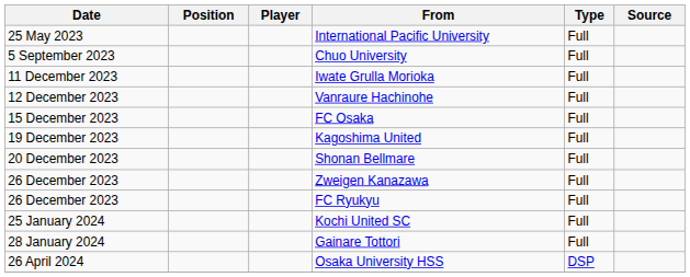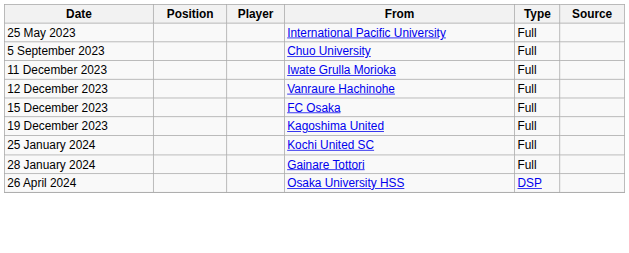- row: 20 December 2023 | Shonan Bellmare | Full
- row: 26 December 2023 | Zweigen Kanazawa | Full
- row: 26 December 2023 | FC Ryukyu | Full
